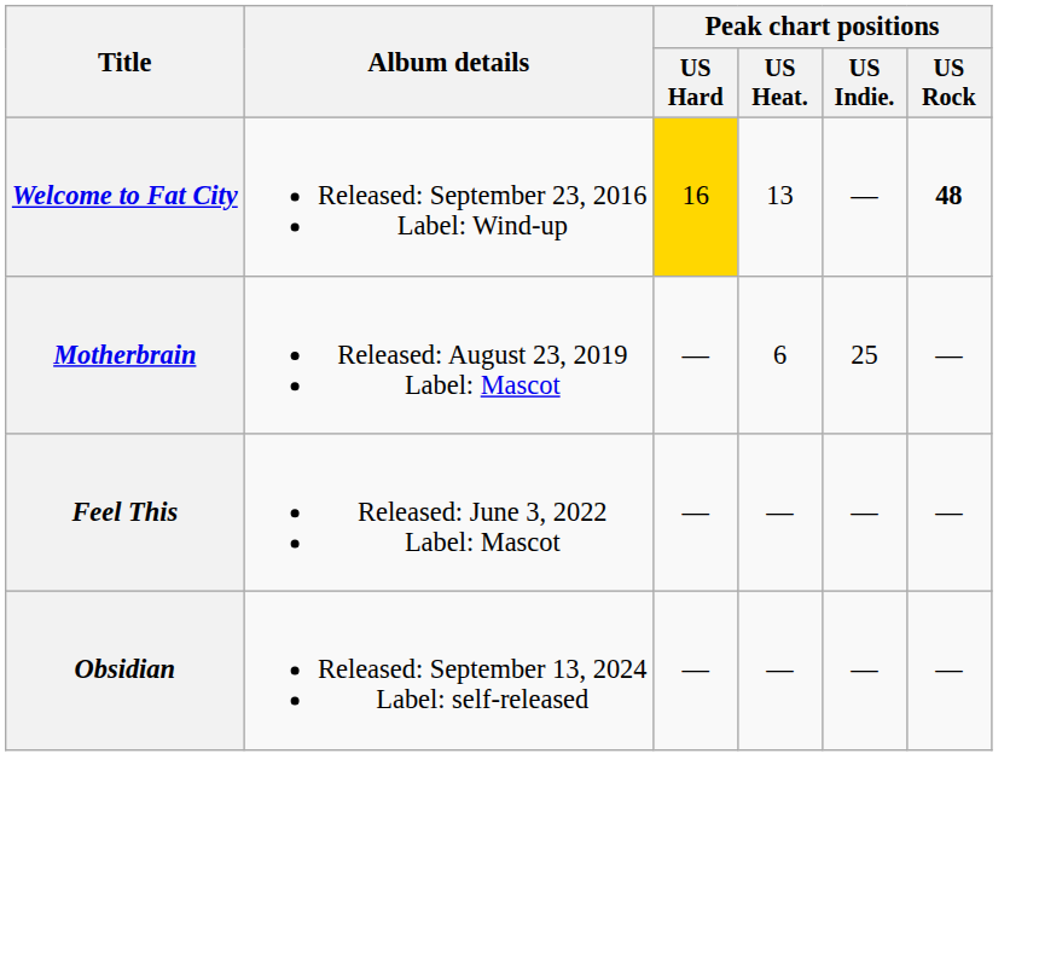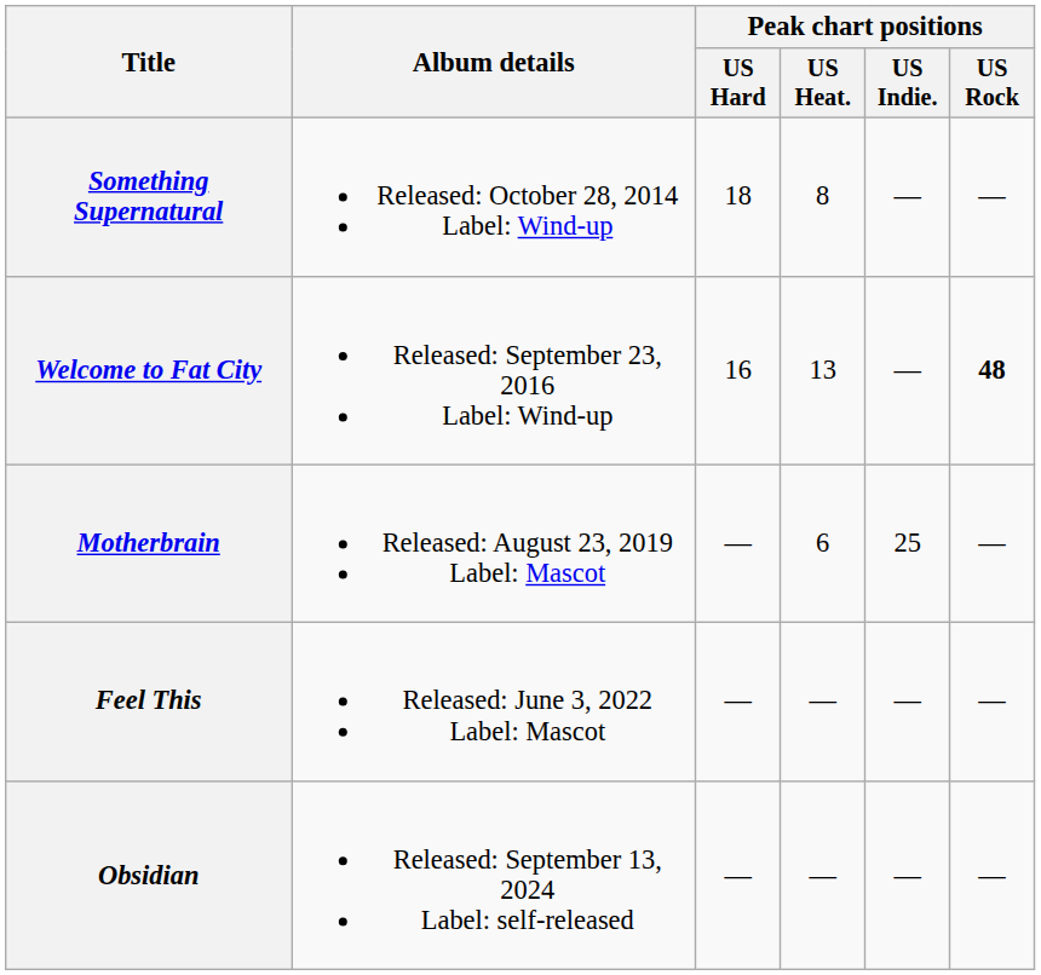+ row: Something Supernatural | Released: October 28, 2014 Label: Wind-up | 18 | 8 | — | —
Welcome to Fat City | Peak chart positions / US Hard: gold background -> no background
